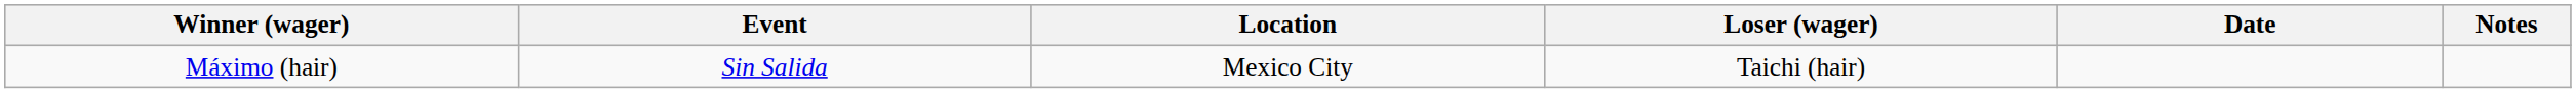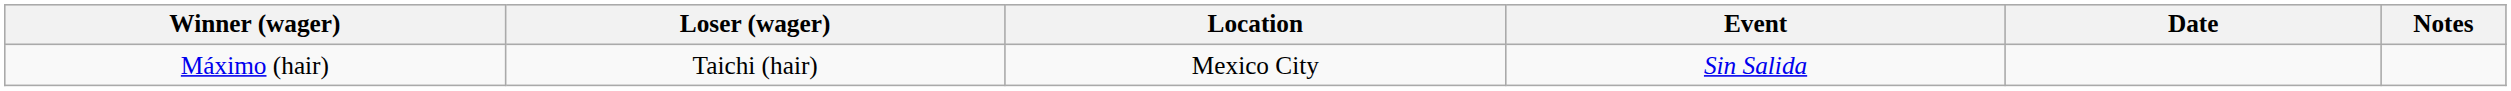columns swapped: Loser (wager) <-> Event
